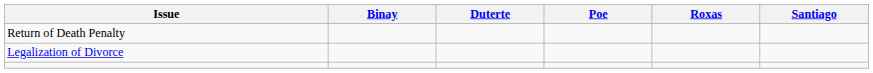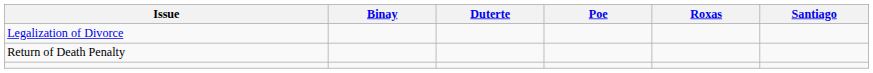rows swapped: Legalization of Divorce <-> Return of Death Penalty
